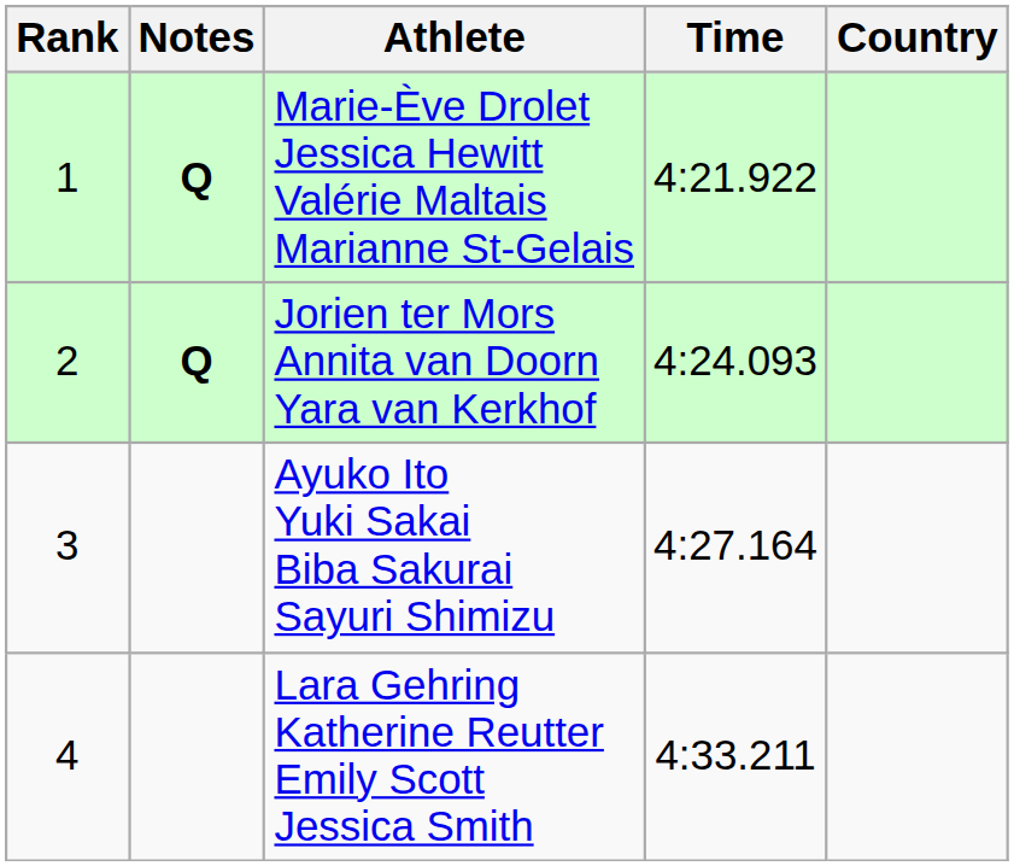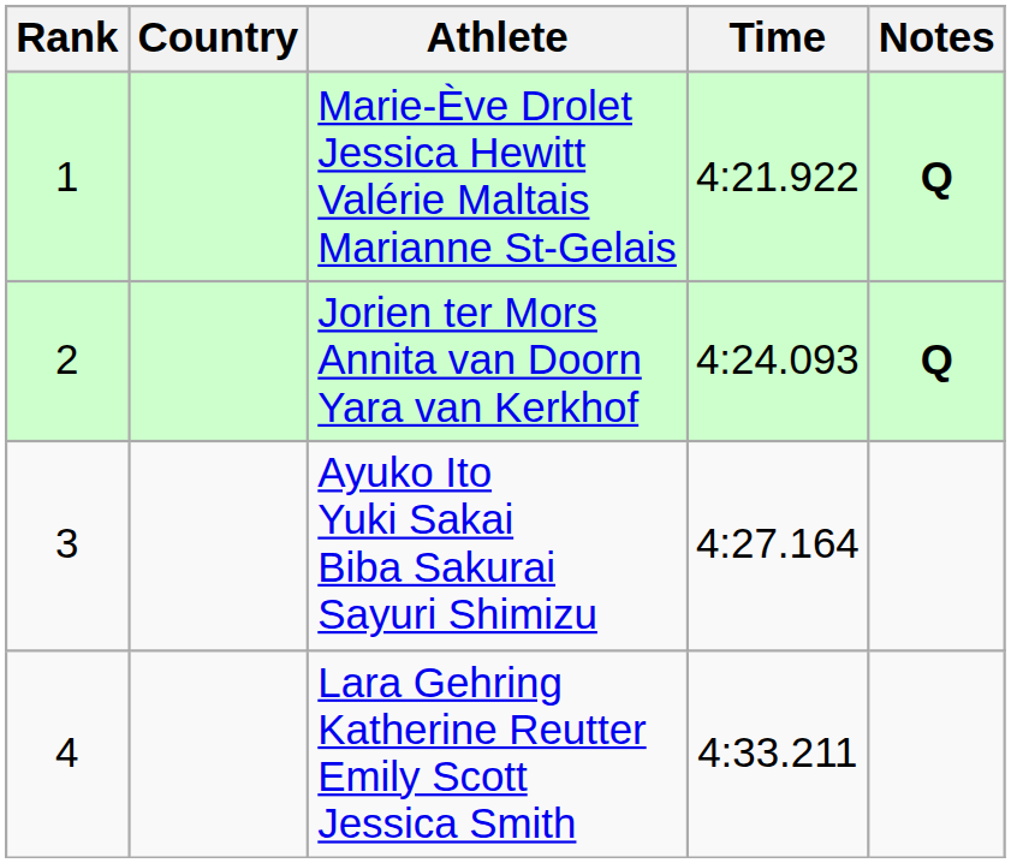columns swapped: Country <-> Notes
